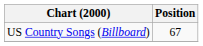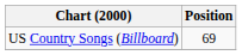US Country Songs (Billboard) | Position: 67 -> 69
